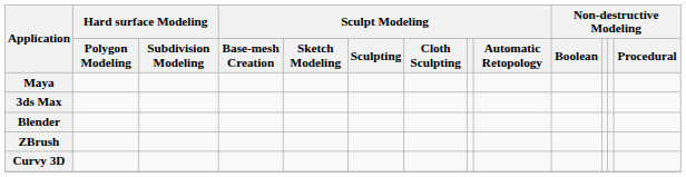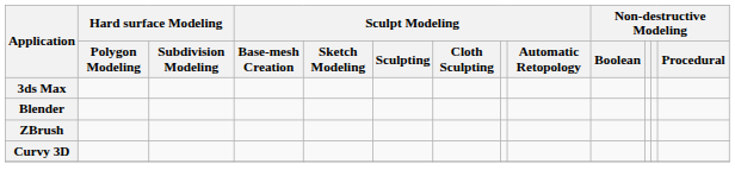- row: Maya
